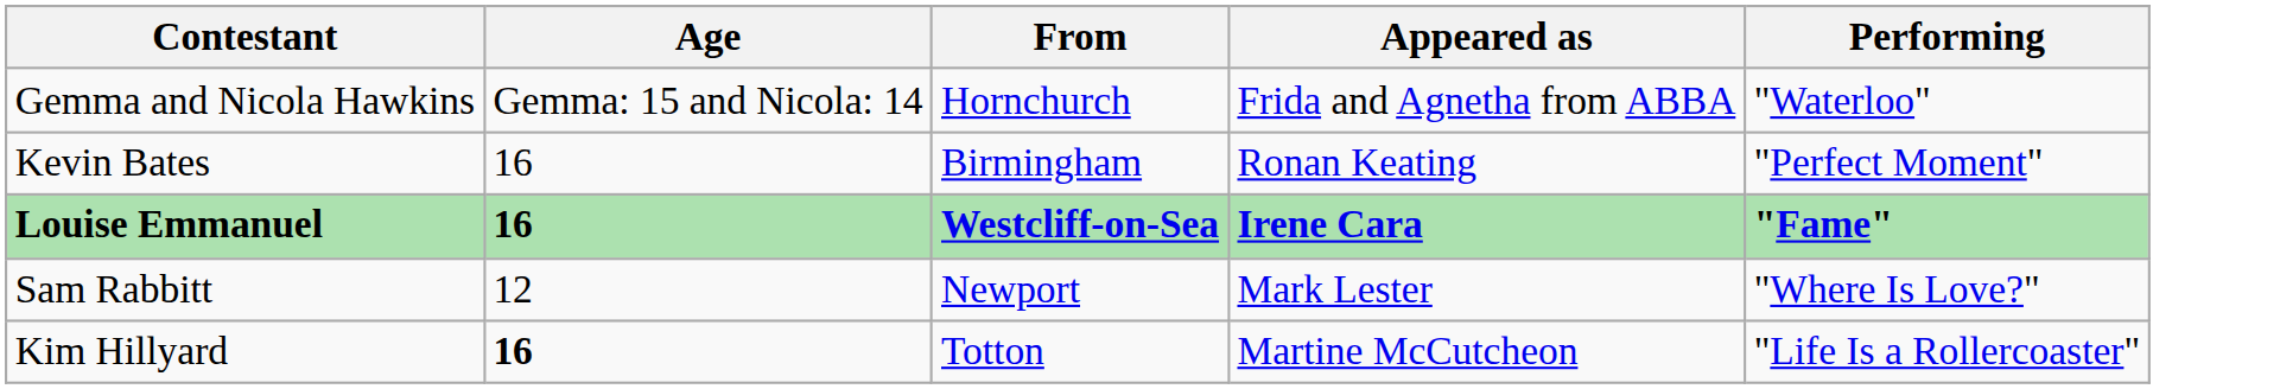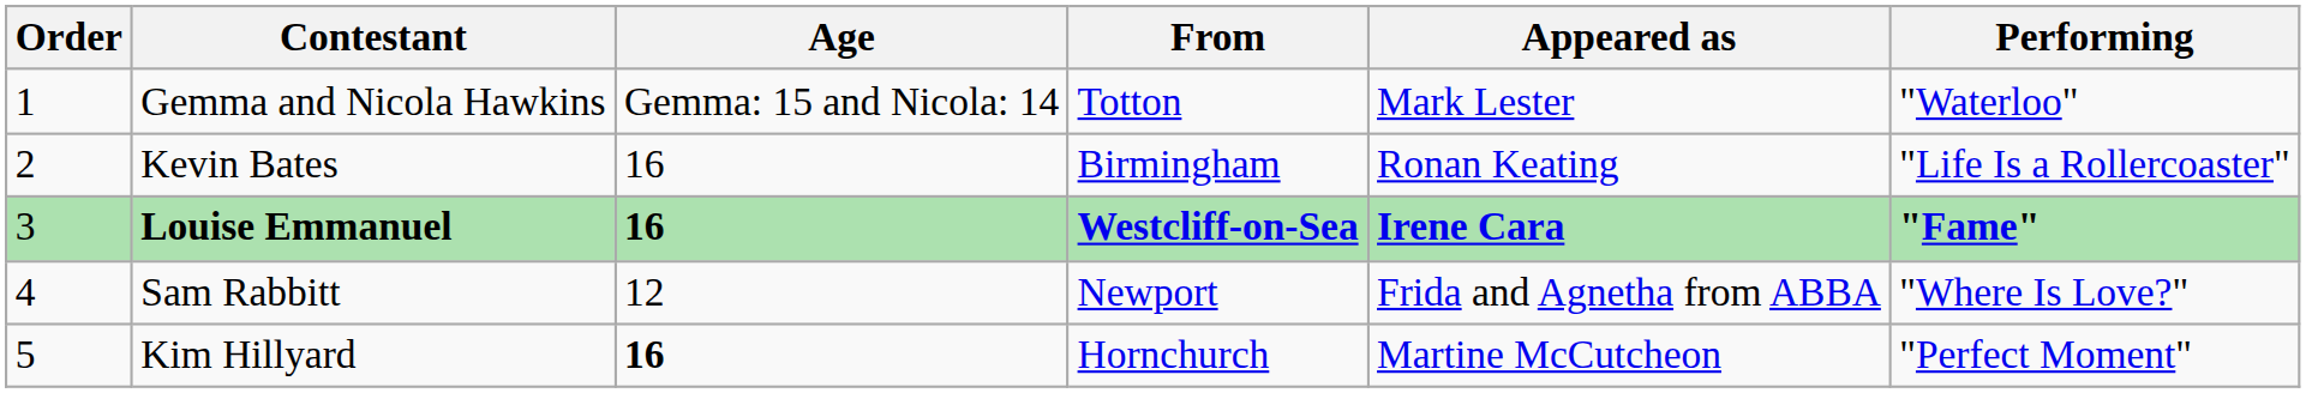+ column: Order | 1 | 2 | 3 | 4 | 5
Gemma and Nicola Hawkins | From: Hornchurch -> Totton
Gemma and Nicola Hawkins | Appeared as: Frida and Agnetha from ABBA -> Mark Lester
Kevin Bates | Performing: "Perfect Moment" -> "Life Is a Rollercoaster"
Sam Rabbitt | Appeared as: Mark Lester -> Frida and Agnetha from ABBA
Kim Hillyard | From: Totton -> Hornchurch
Kim Hillyard | Performing: "Life Is a Rollercoaster" -> "Perfect Moment"
